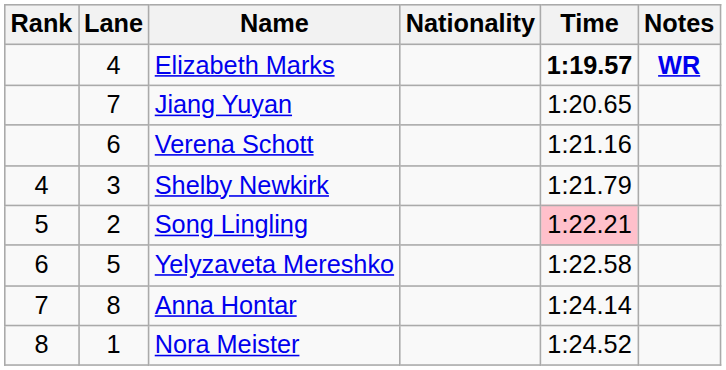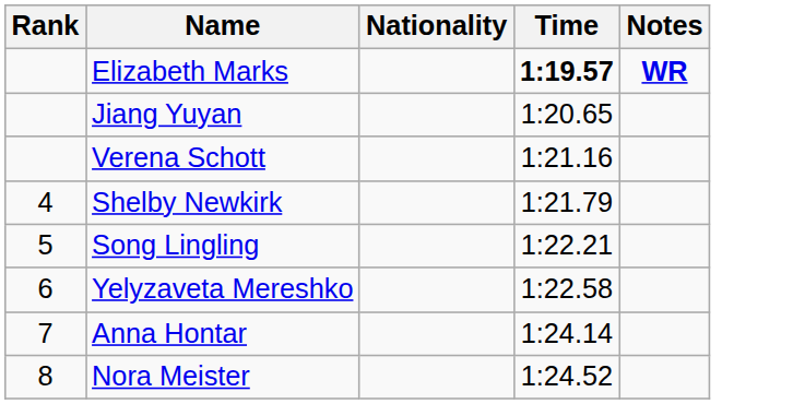- column: Lane | 4 | 7 | 6 | 3 | 2 | 5 | 8 | 1
Song Lingling | Time: pink background -> no background
